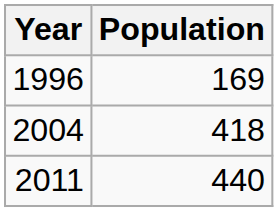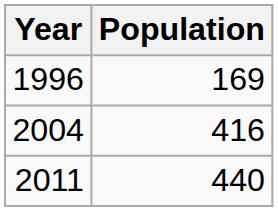2004 | Population: 418 -> 416
